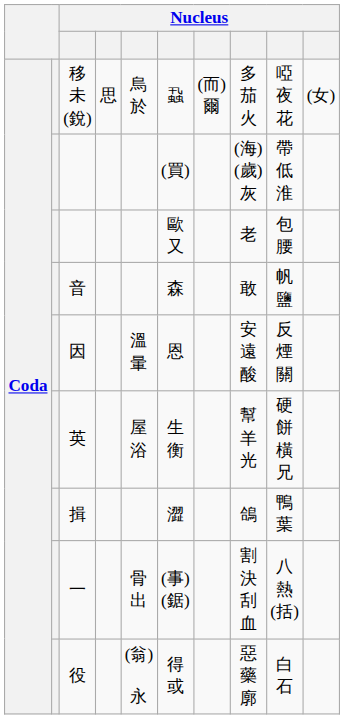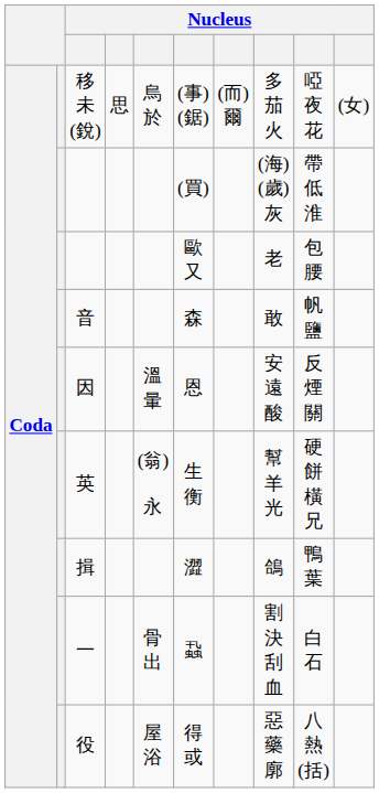移 未 (銳) | column 6: 蝨 -> (事) (鋸)
英 | column 5: 屋 浴 -> (翁) 永
一 | column 6: (事) (鋸) -> 蝨
一 | column 9: 八 熱 (括) -> 白 石
役 | column 5: (翁) 永 -> 屋 浴
役 | column 9: 白 石 -> 八 熱 (括)
